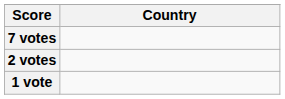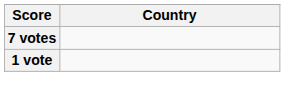- row: 2 votes
